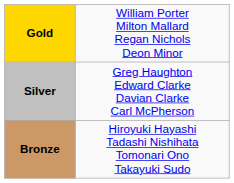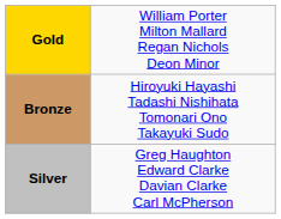rows swapped: Silver <-> Bronze
